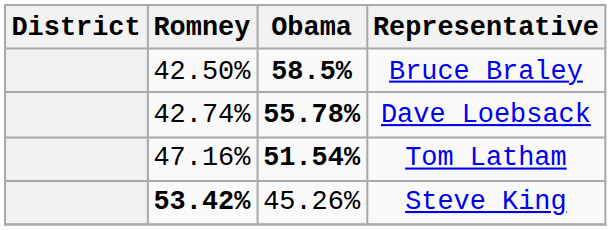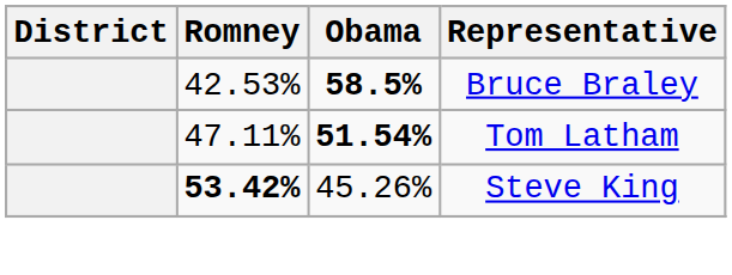Bruce Braley | Romney: 42.50% -> 42.53%
- row: 42.74% | 55.78% | Dave Loebsack
Tom Latham | Romney: 47.16% -> 47.11%
